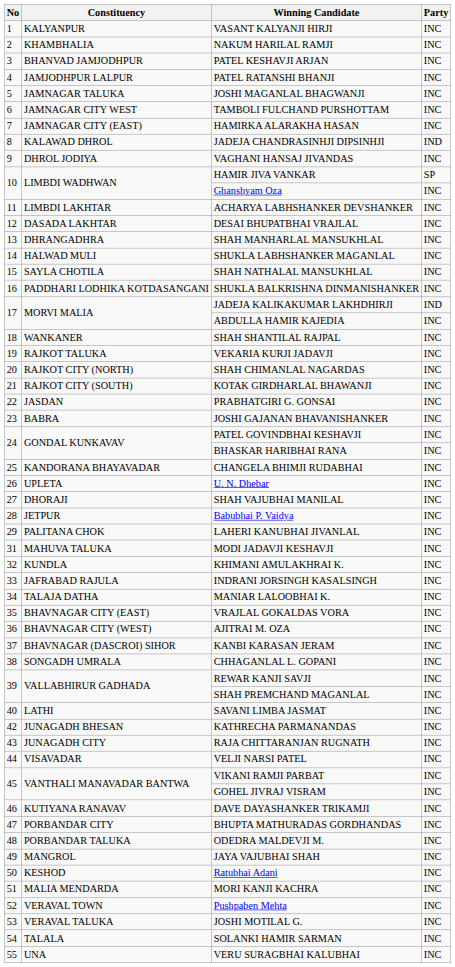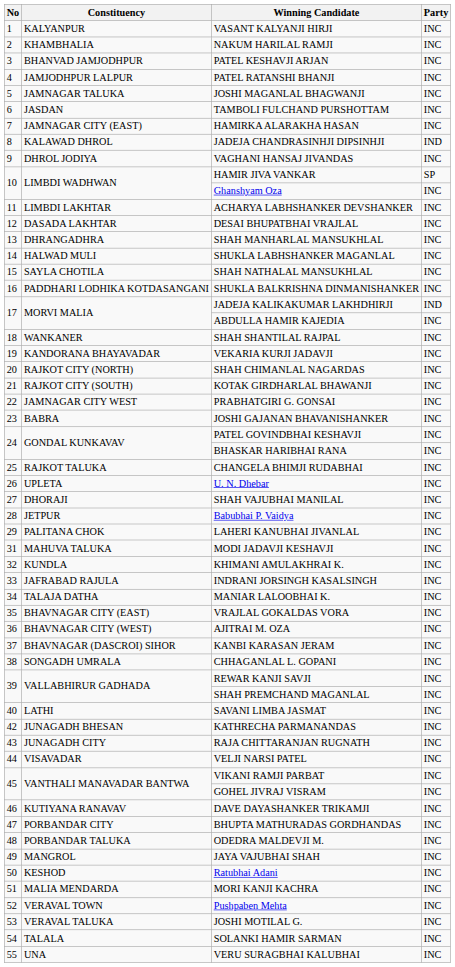TAMBOLI FULCHAND PURSHOTTAM | Constituency: JAMNAGAR CITY WEST -> JASDAN
VEKARIA KURJI JADAVJI | Constituency: RAJKOT TALUKA -> KANDORANA BHAYAVADAR
PRABHATGIRI G. GONSAI | Constituency: JASDAN -> JAMNAGAR CITY WEST
CHANGELA BHIMJI RUDABHAI | Constituency: KANDORANA BHAYAVADAR -> RAJKOT TALUKA
